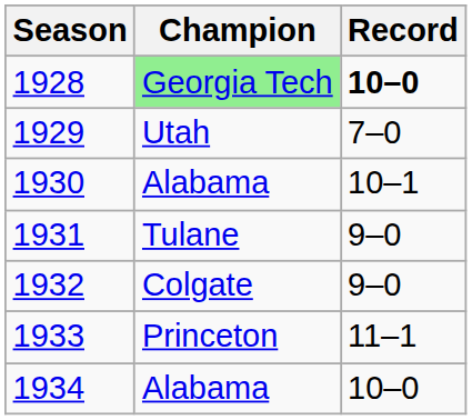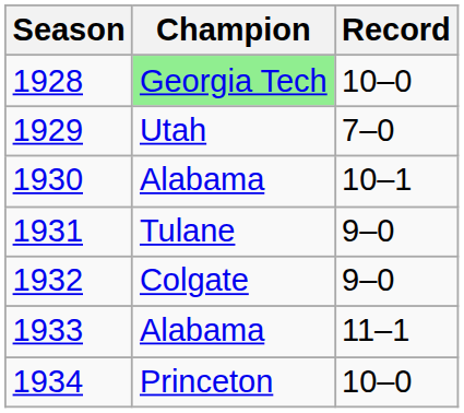1928 | Record: bold -> normal
1933 | Champion: Princeton -> Alabama
1934 | Champion: Alabama -> Princeton
